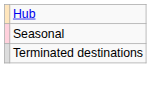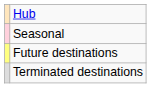+ row: Future destinations
